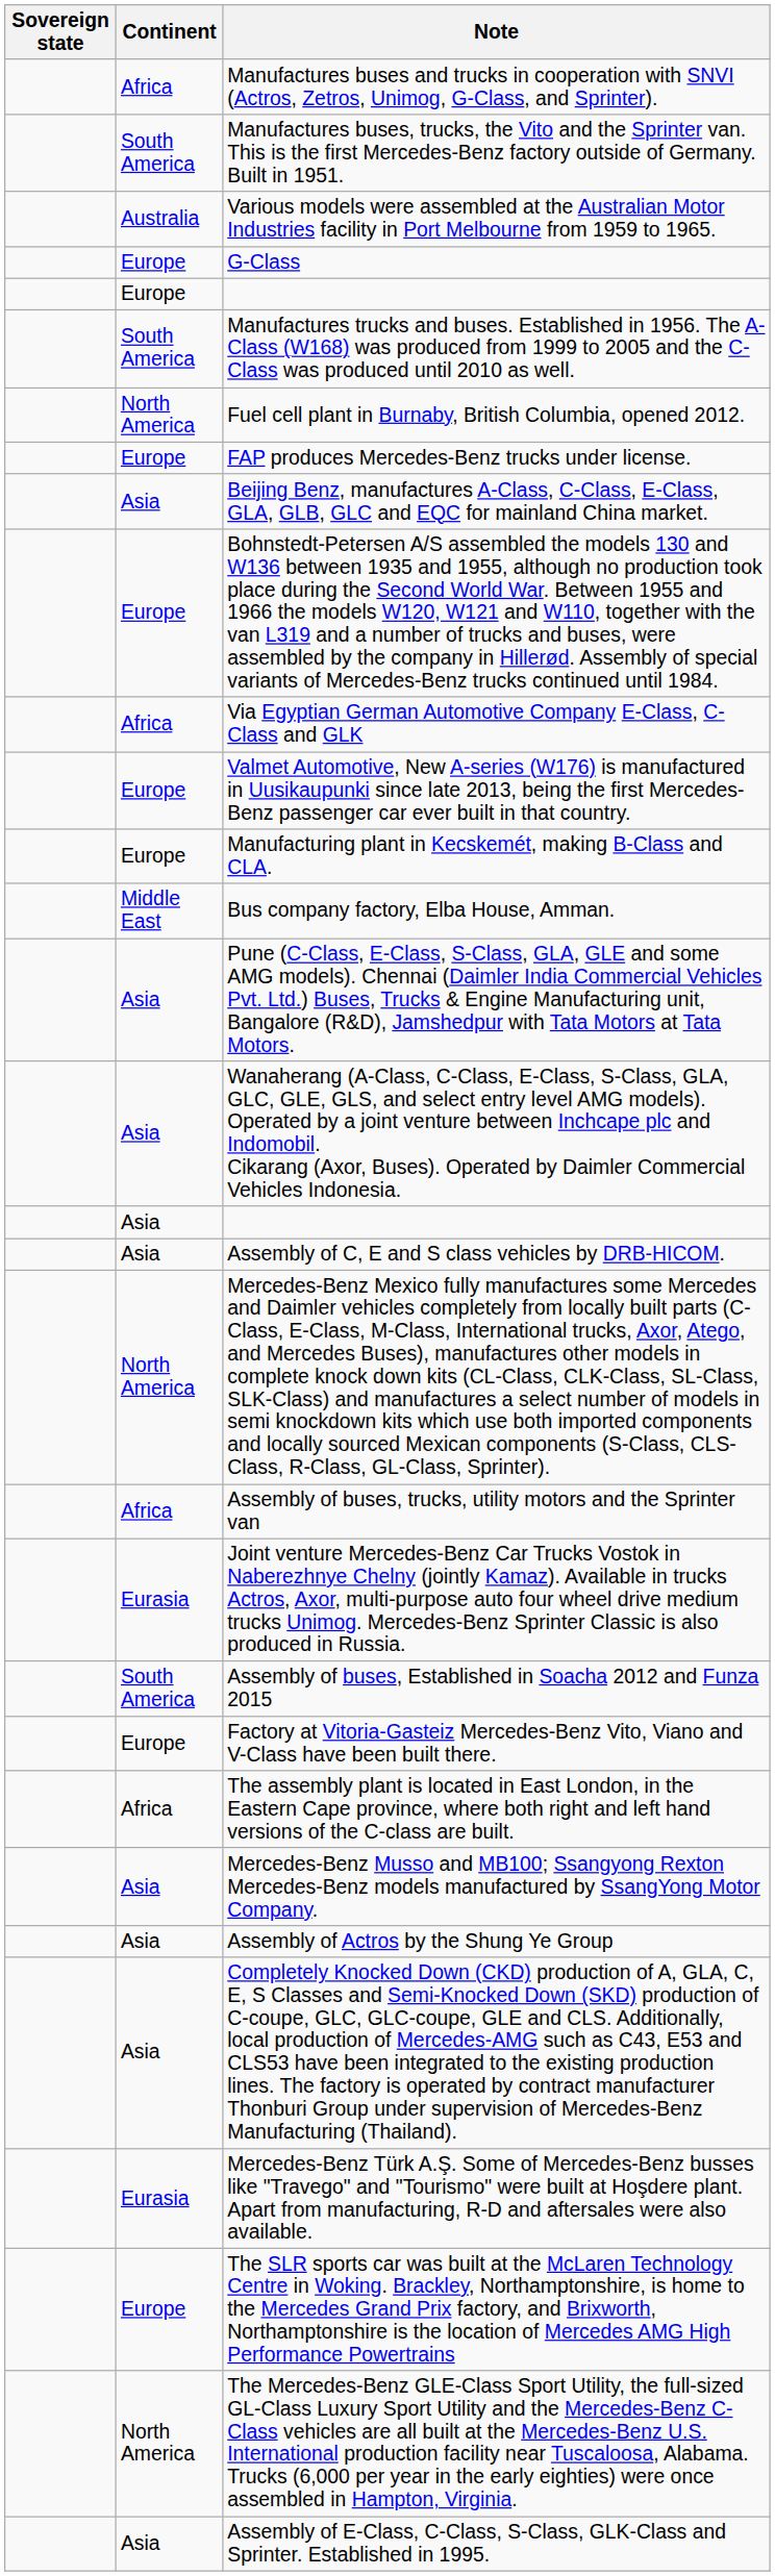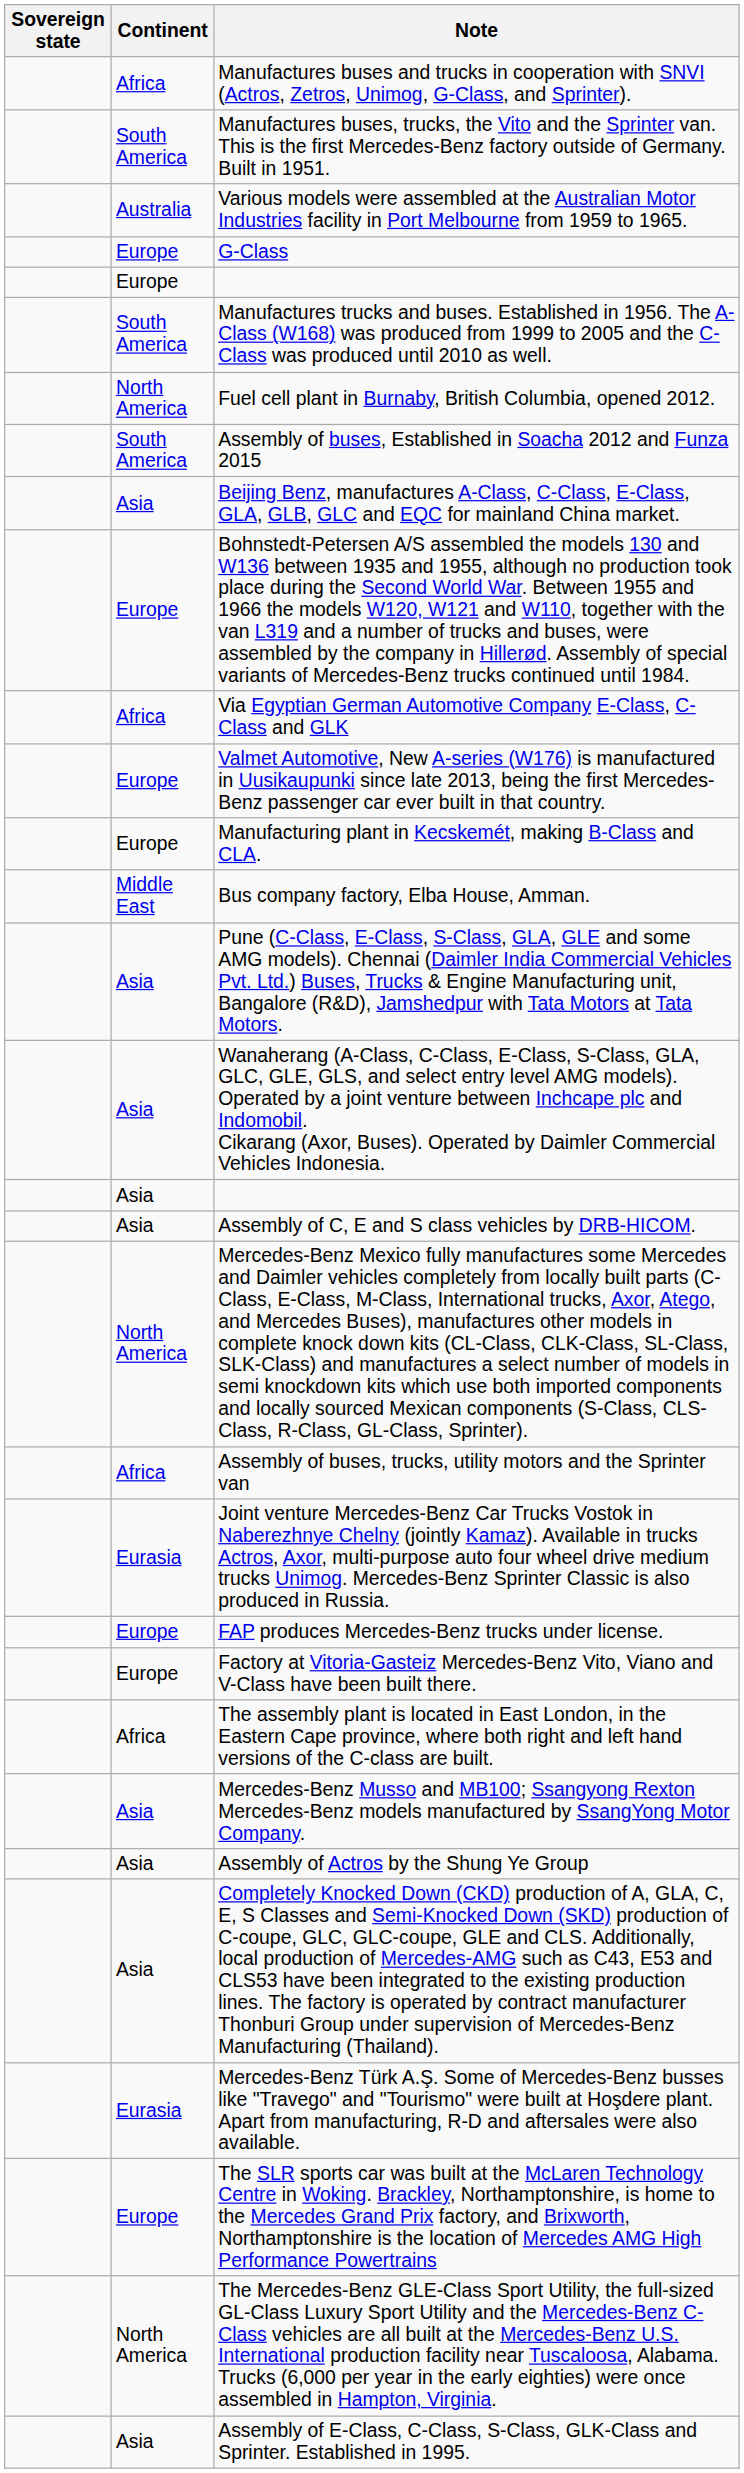rows swapped: Assembly of buses, Established in Soacha 2012 and Funza 2015 <-> FAP produces Mercedes-Benz trucks under license.
